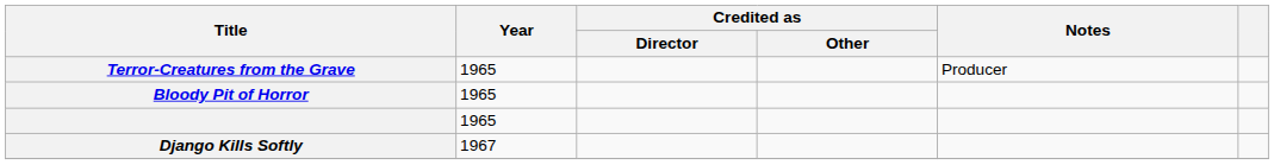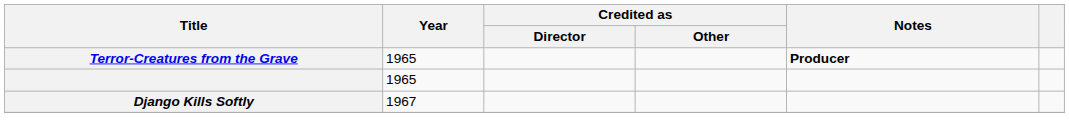Terror-Creatures from the Grave | Notes: normal -> bold
- row: Bloody Pit of Horror | 1965
